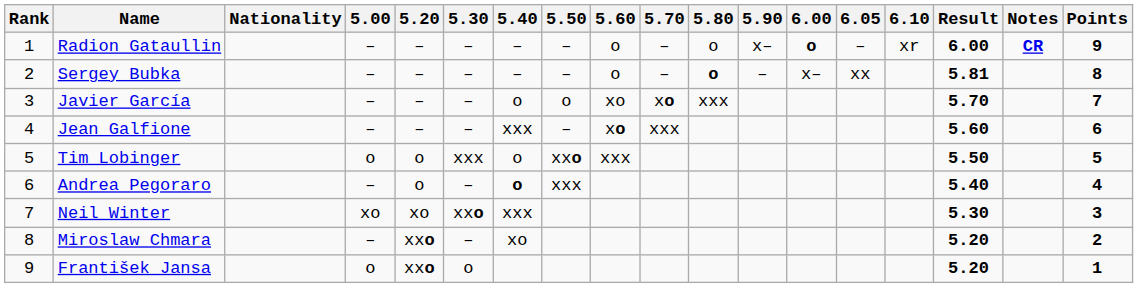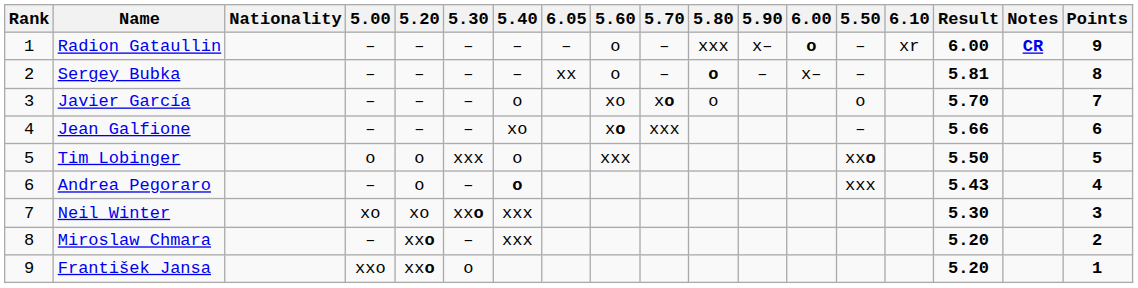columns swapped: 5.50 <-> 6.05
Radion Gataullin | 5.80: o -> xxx
Javier García | 5.80: xxx -> o
Jean Galfione | 5.40: xxx -> xo
Jean Galfione | Result: 5.60 -> 5.66
Andrea Pegoraro | Result: 5.40 -> 5.43
Miroslaw Chmara | 5.40: xo -> xxx
František Jansa | 5.00: o -> xxo
